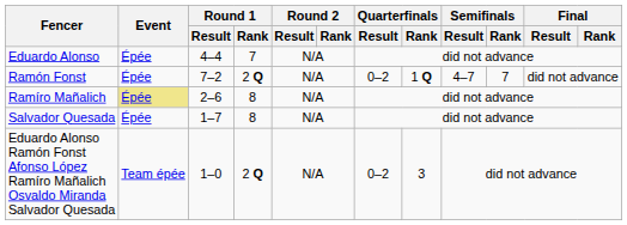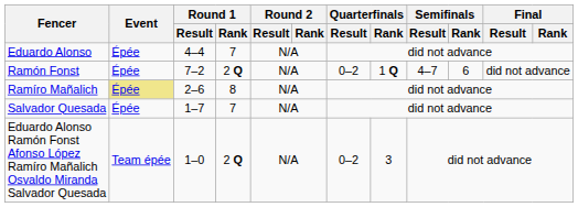Ramón Fonst | Semifinals / Rank: 7 -> 6
Salvador Quesada | Round 1 / Rank: 8 -> 7
